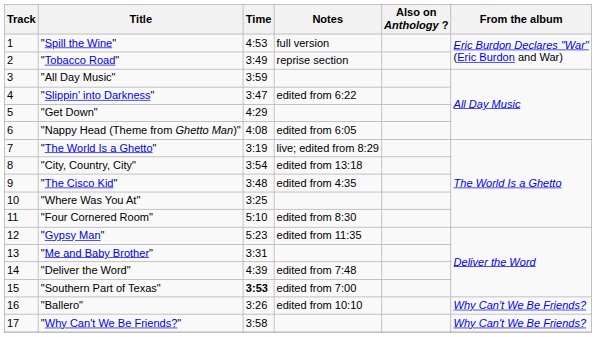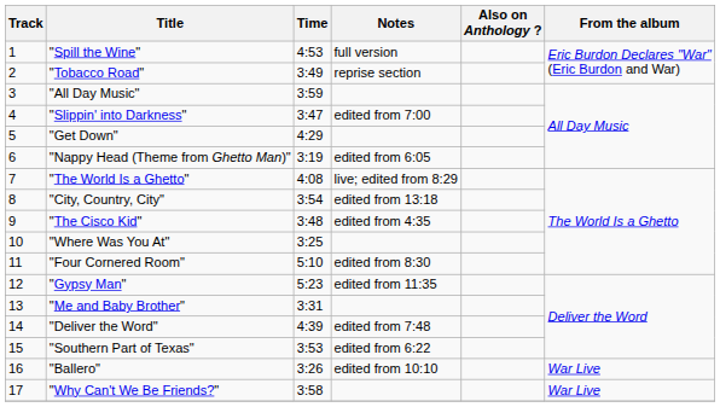"Slippin' into Darkness" | Notes: edited from 6:22 -> edited from 7:00
"Nappy Head (Theme from Ghetto Man)" | Time: 4:08 -> 3:19
"The World Is a Ghetto" | Time: 3:19 -> 4:08
"Southern Part of Texas" | Time: bold -> normal
"Southern Part of Texas" | Notes: edited from 7:00 -> edited from 6:22
"Ballero" | From the album: Why Can't We Be Friends? -> War Live
"Why Can't We Be Friends?" | From the album: Why Can't We Be Friends? -> War Live
